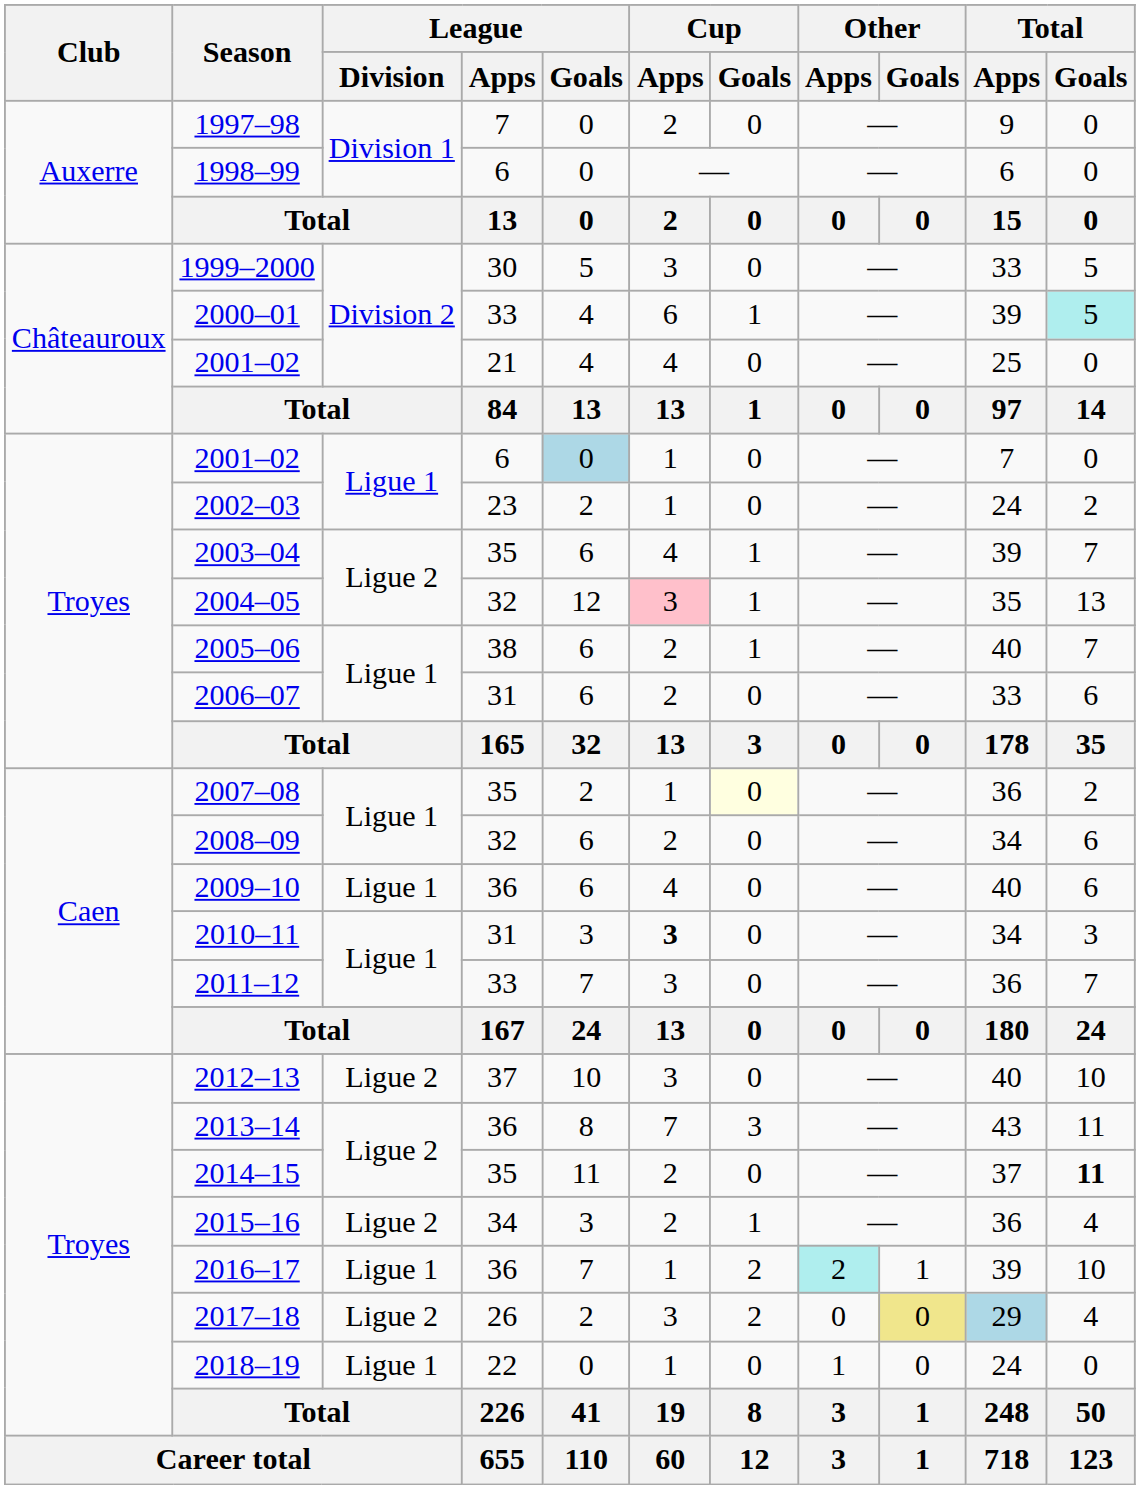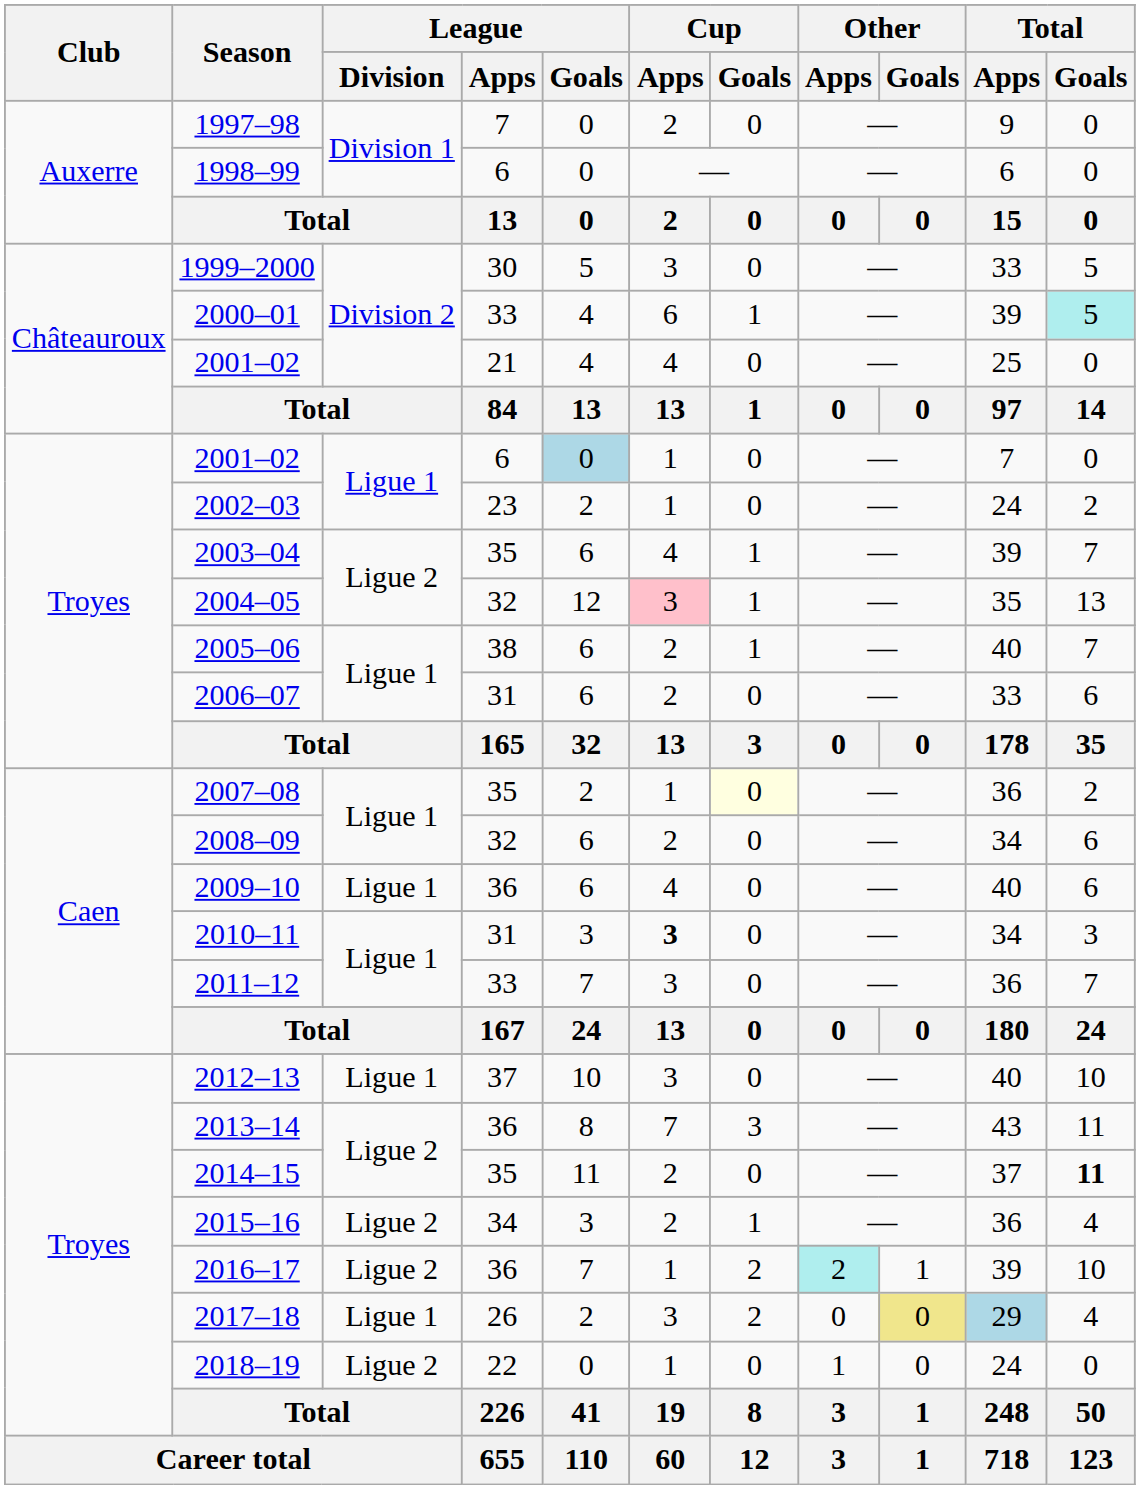2012–13 | League / Division: Ligue 2 -> Ligue 1
2016–17 | League / Division: Ligue 1 -> Ligue 2
2017–18 | League / Division: Ligue 2 -> Ligue 1
2018–19 | League / Division: Ligue 1 -> Ligue 2
